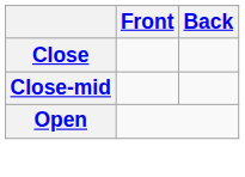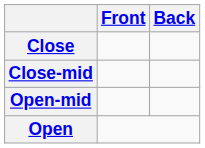+ row: Open-mid
